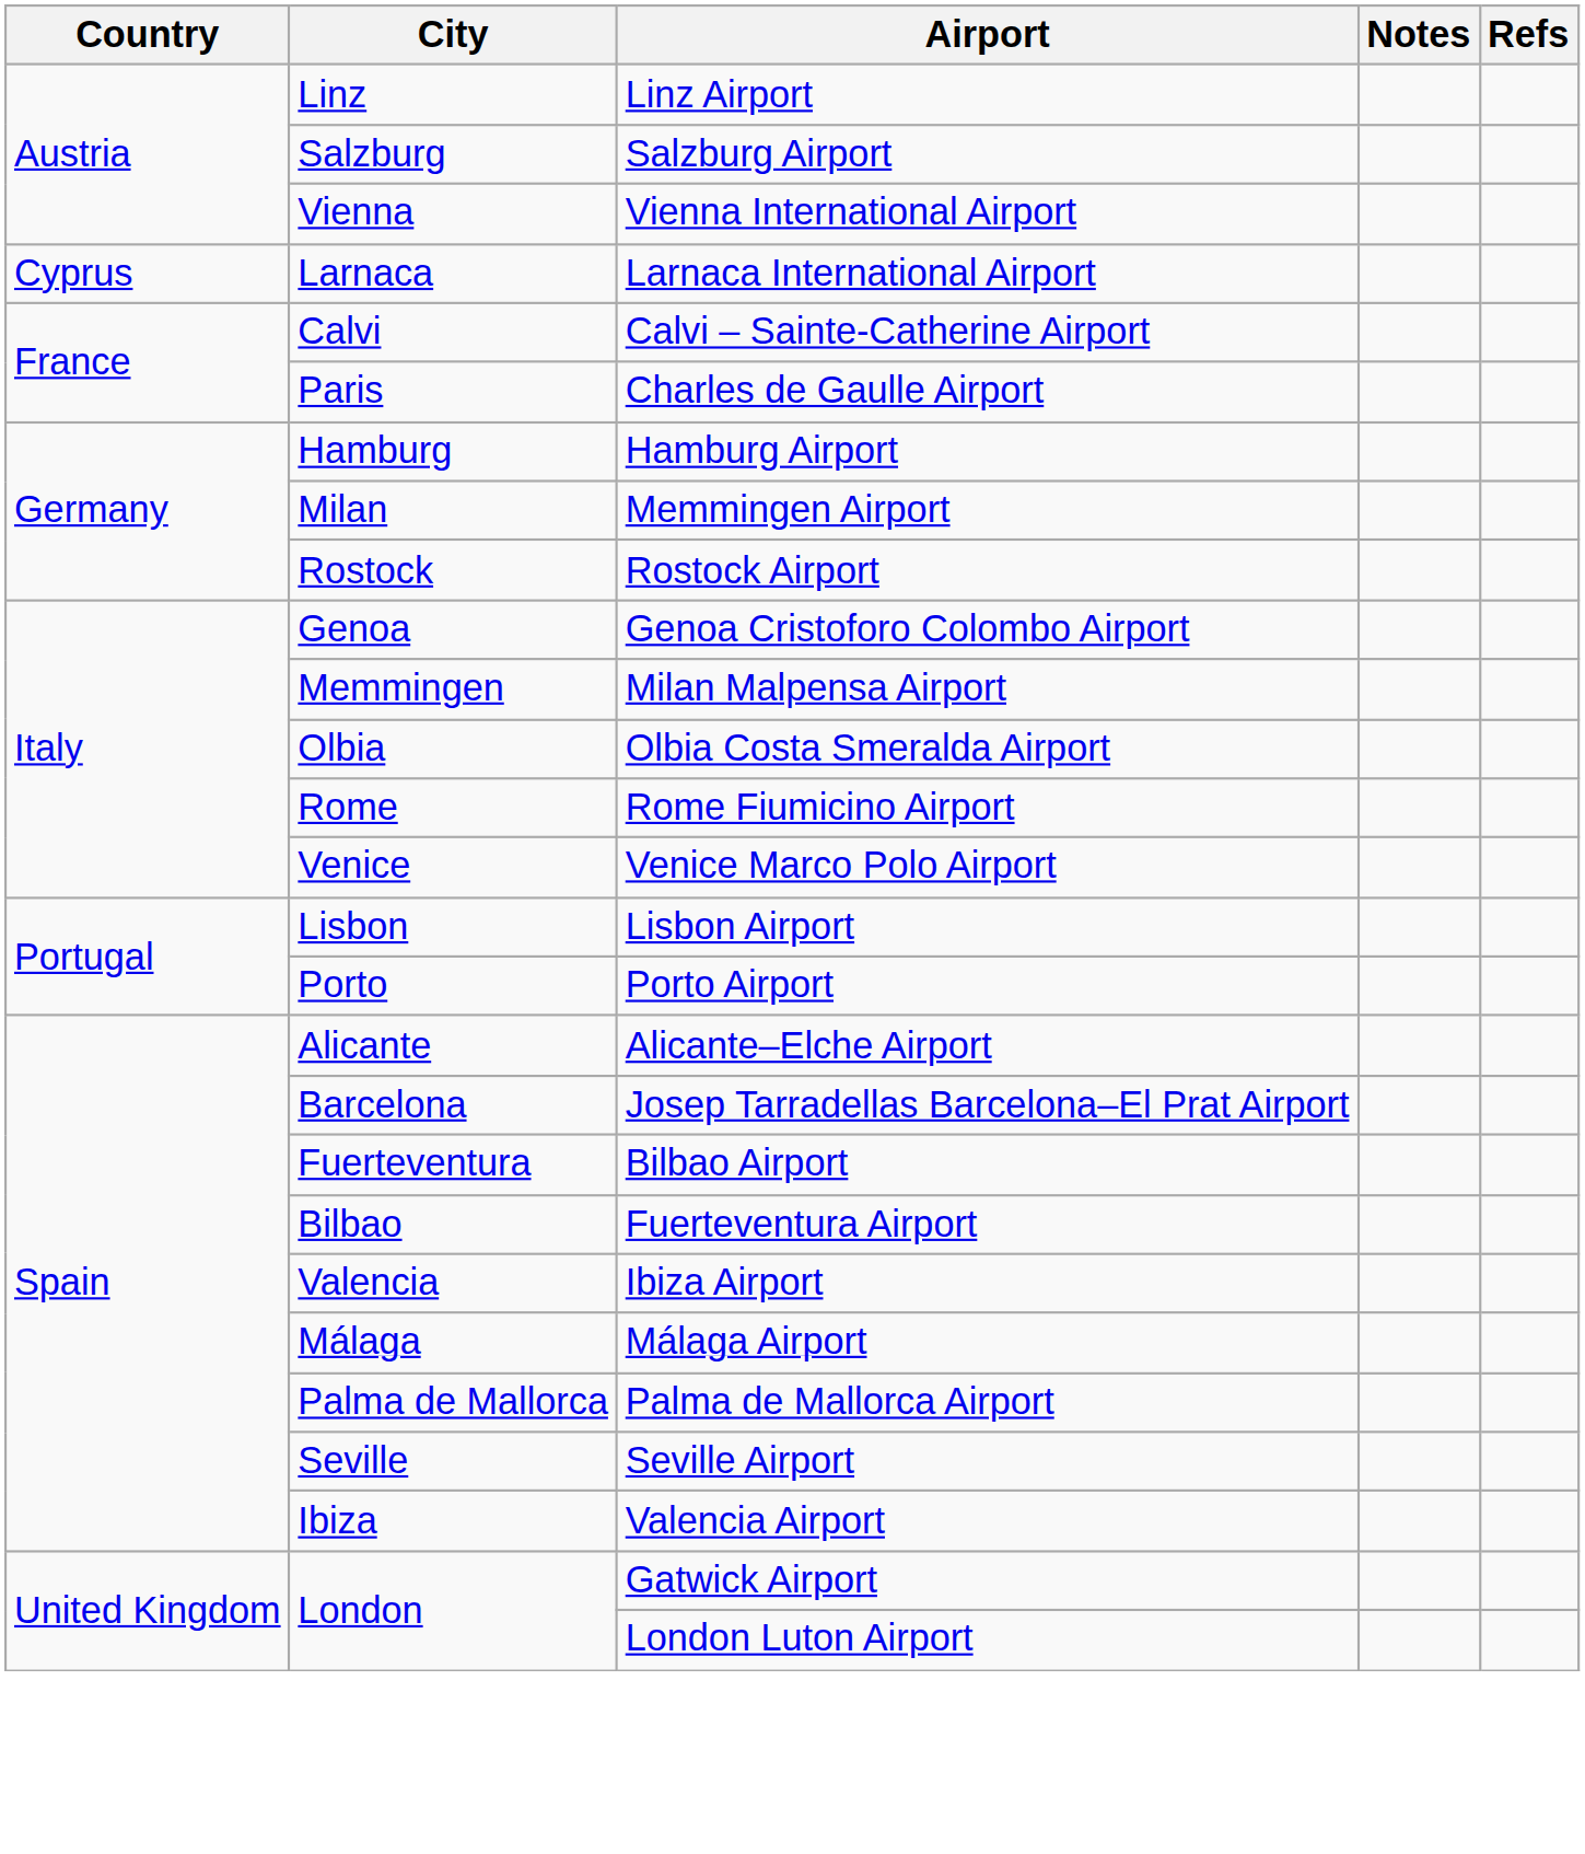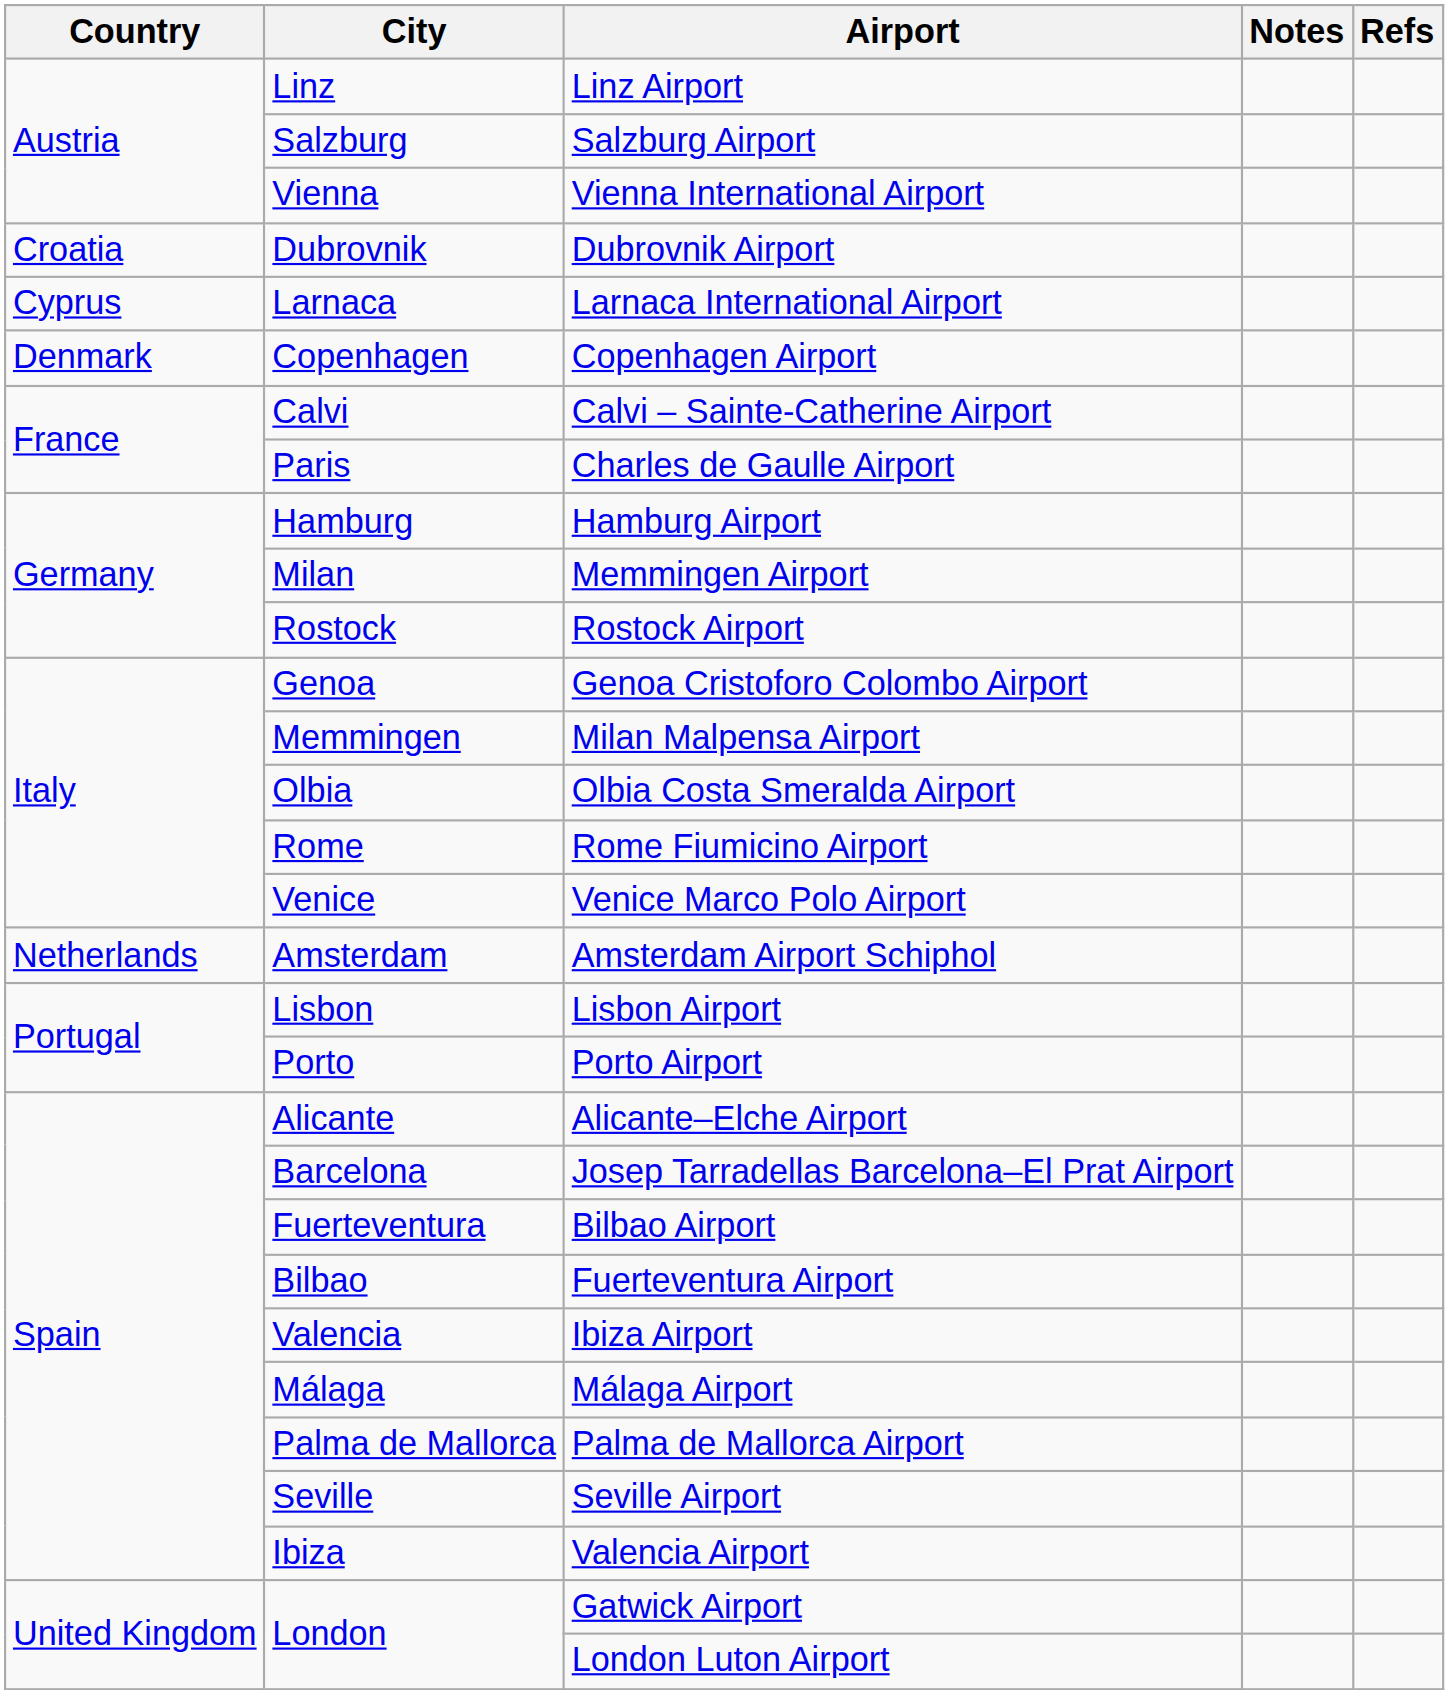+ row: Croatia | Dubrovnik | Dubrovnik Airport
+ row: Denmark | Copenhagen | Copenhagen Airport
+ row: Netherlands | Amsterdam | Amsterdam Airport Schiphol
